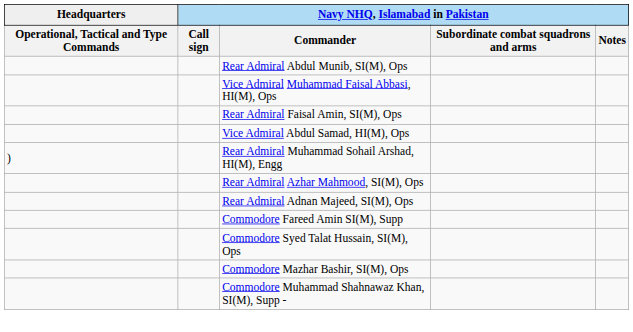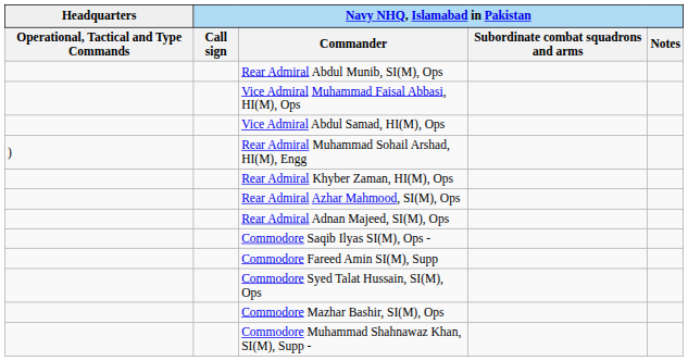- row: Rear Admiral Faisal Amin, SI(M), Ops
+ row: Rear Admiral Khyber Zaman, HI(M), Ops
+ row: Commodore Saqib Ilyas SI(M), Ops -
